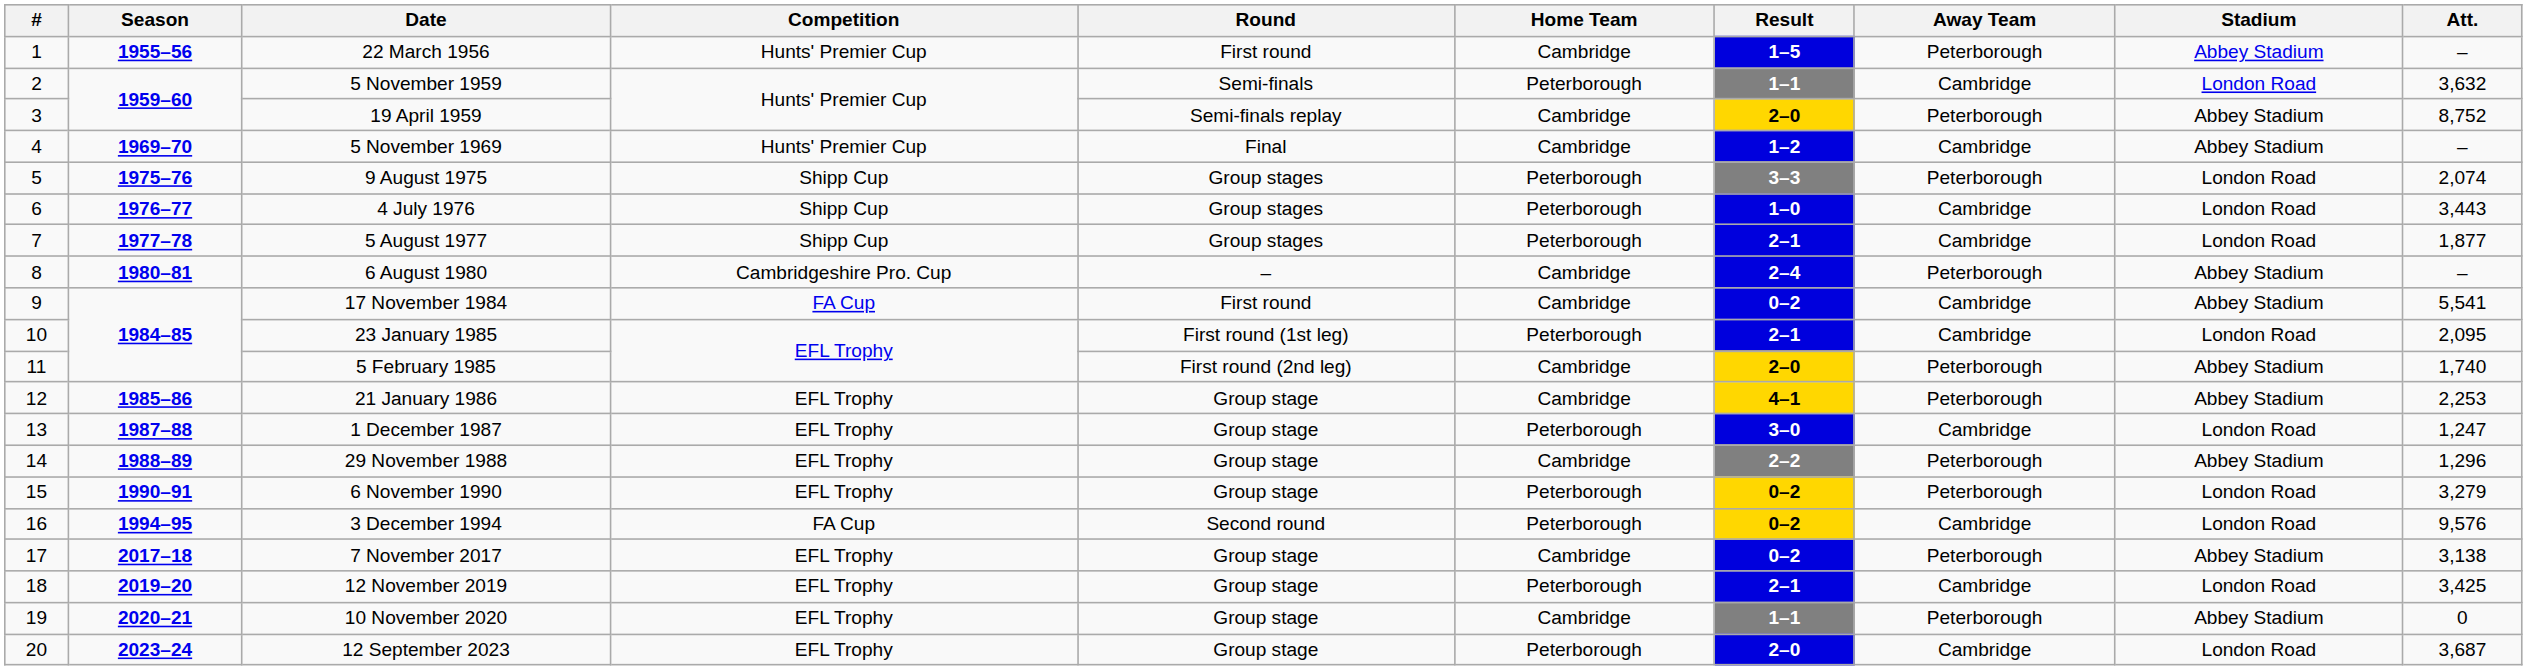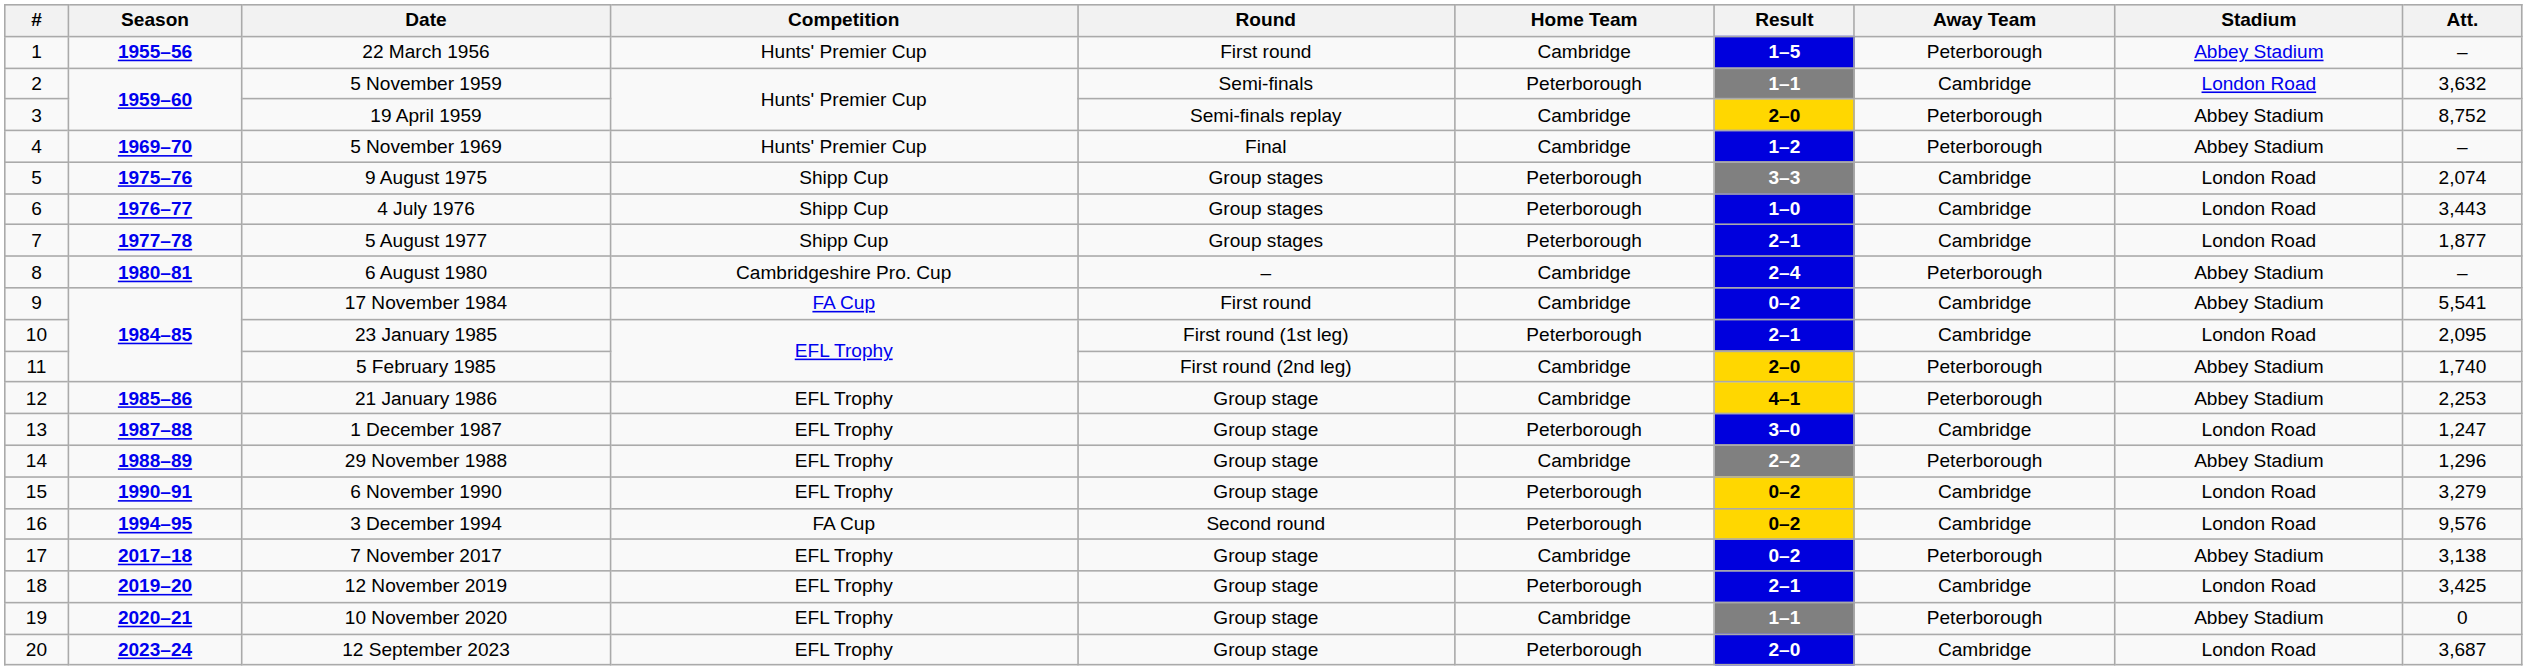5 November 1969 | Away Team: Cambridge -> Peterborough
9 August 1975 | Away Team: Peterborough -> Cambridge
6 November 1990 | Away Team: Peterborough -> Cambridge
